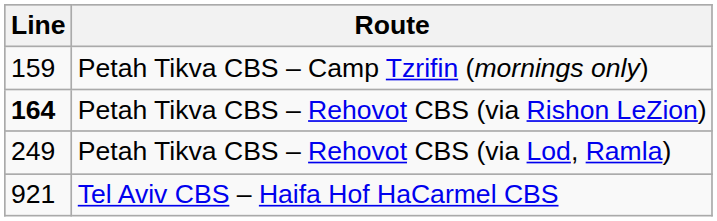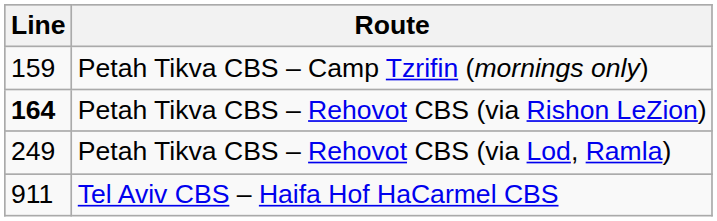Tel Aviv CBS – Haifa Hof HaCarmel CBS | Line: 921 -> 911
